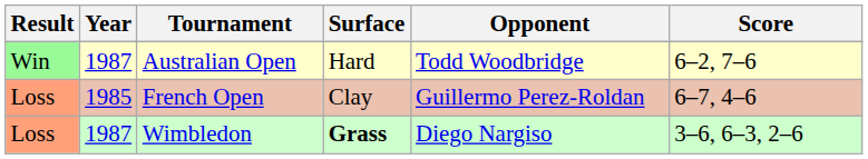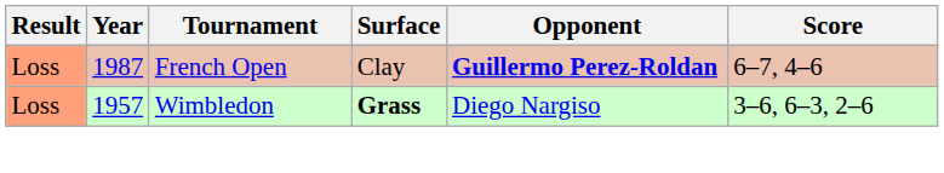- row: Win | 1987 | Australian Open | Hard | Todd Woodbridge | 6–2, 7–6
French Open | Year: 1985 -> 1987
French Open | Opponent: normal -> bold
Wimbledon | Year: 1987 -> 1957
